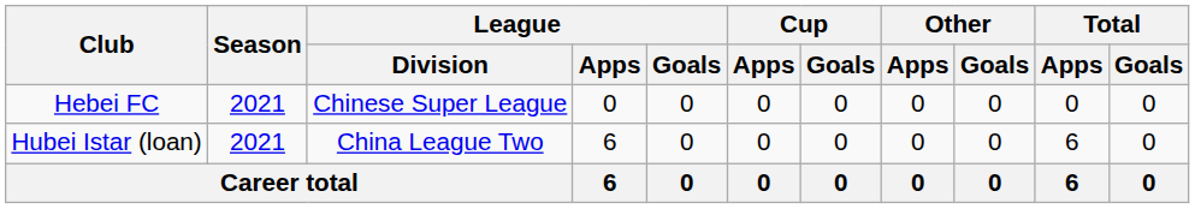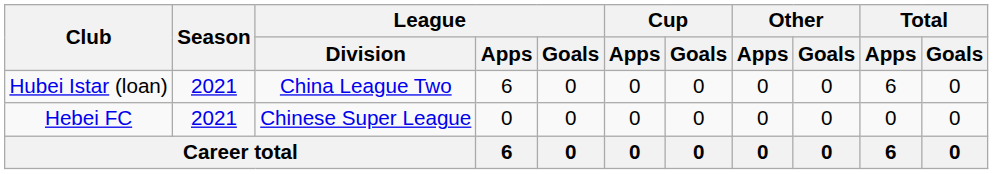rows swapped: Hebei FC <-> Hubei Istar (loan)
